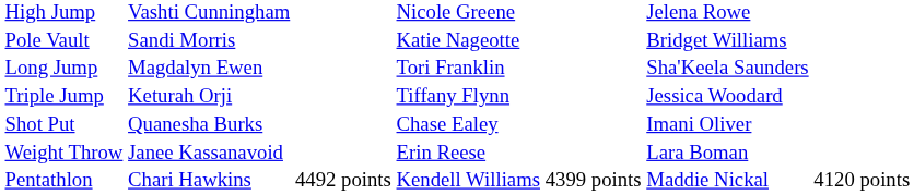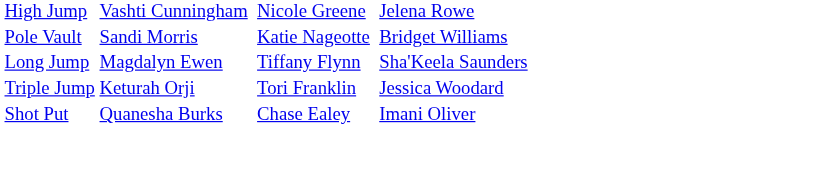Long Jump | column 4: Tori Franklin -> Tiffany Flynn
Triple Jump | column 4: Tiffany Flynn -> Tori Franklin
- row: Weight Throw | Janee Kassanavoid | Erin Reese | Lara Boman
- row: Pentathlon | Chari Hawkins | 4492 points | Kendell Williams | 4399 points | Maddie Nickal | 4120 points
